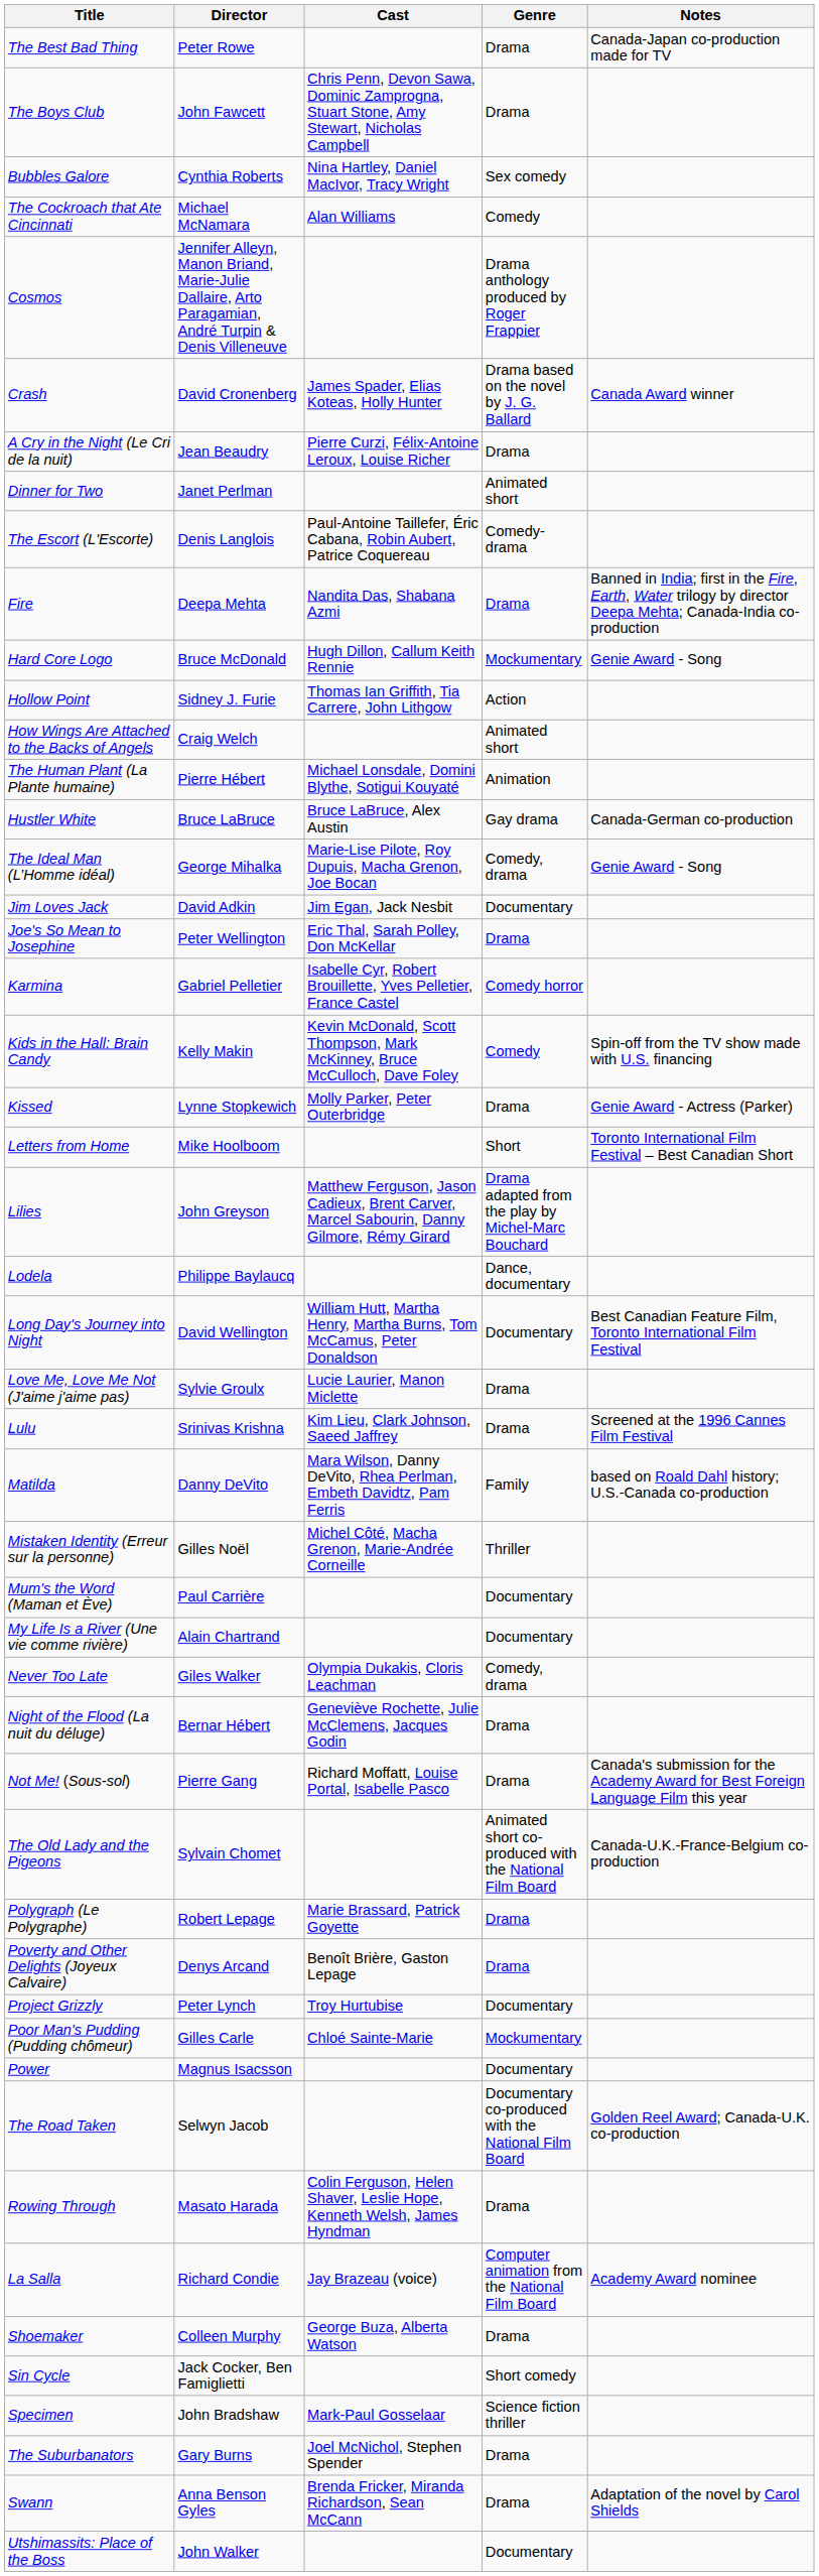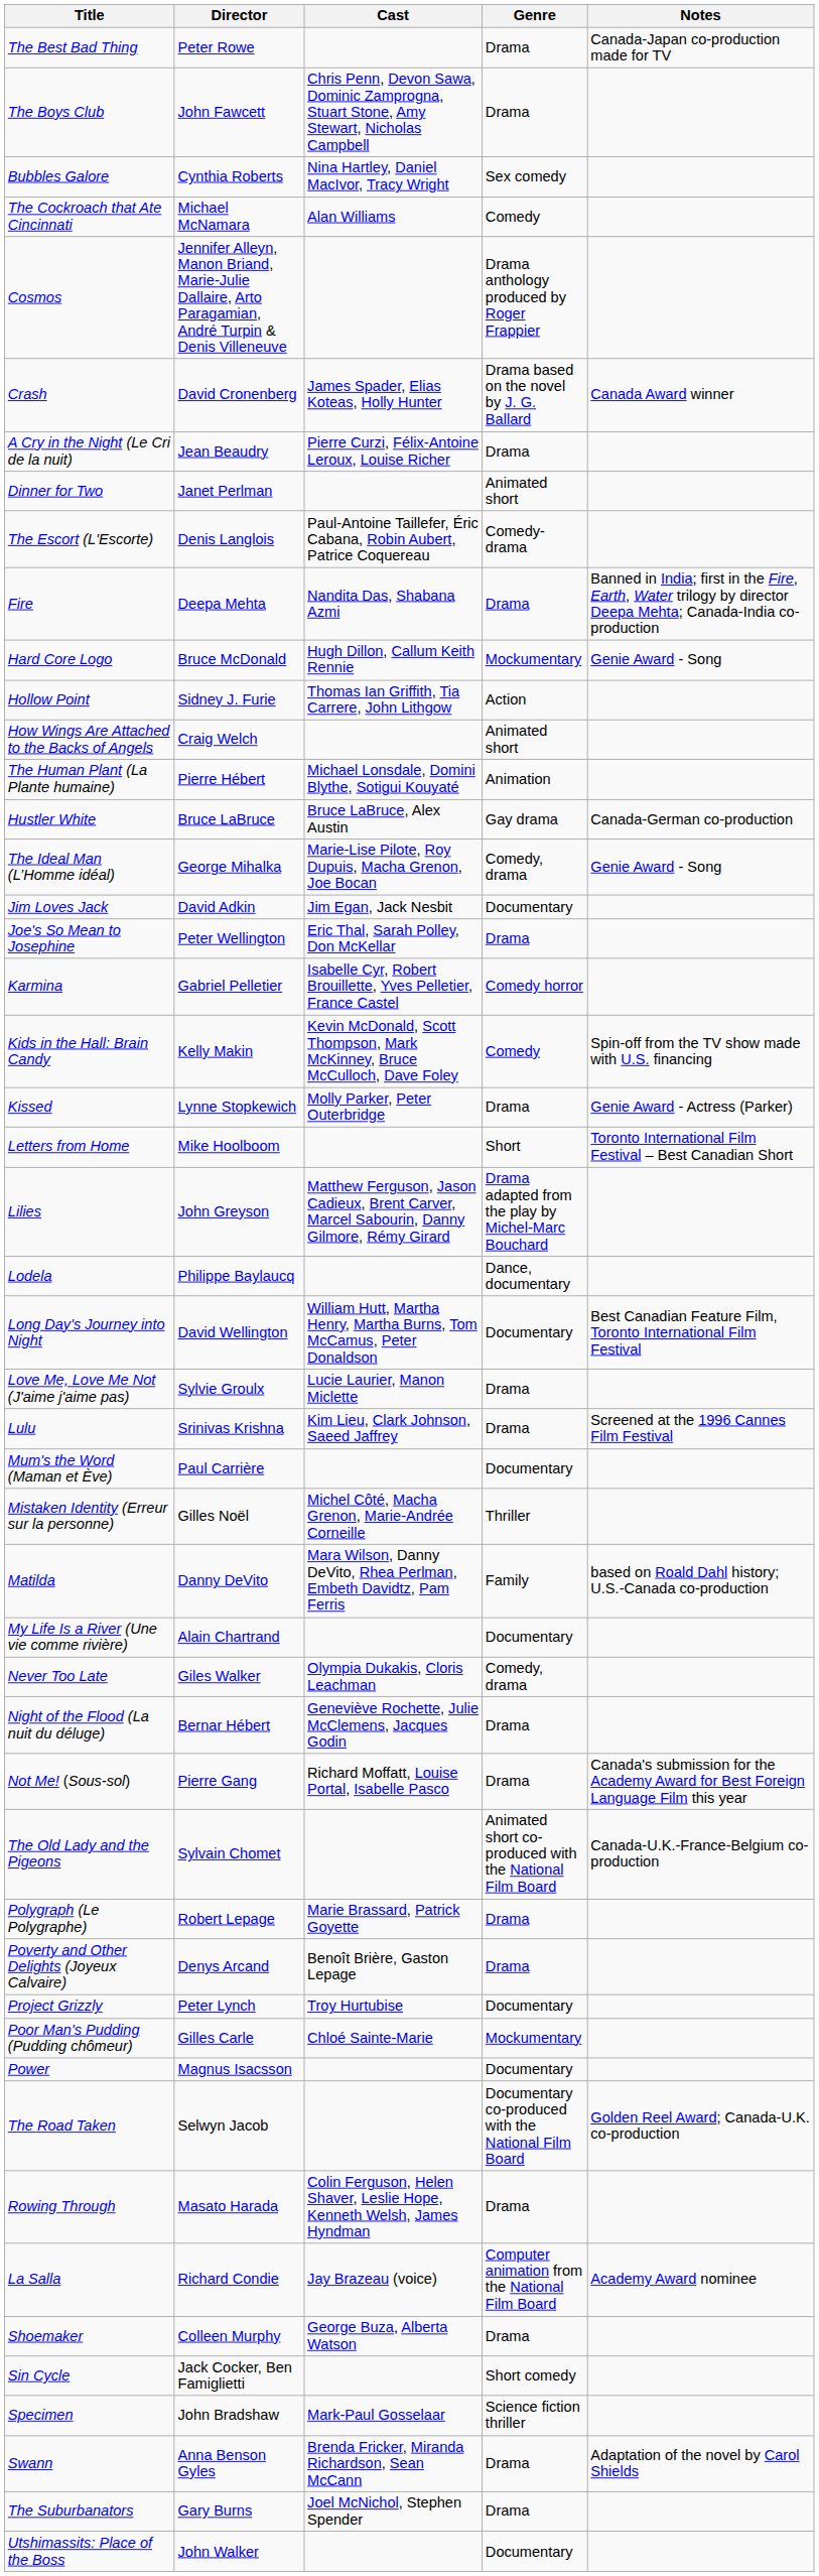rows swapped: Matilda <-> Mum's the Word (Maman et Ève)
rows swapped: The Suburbanators <-> Swann
